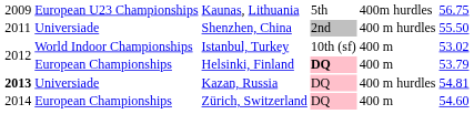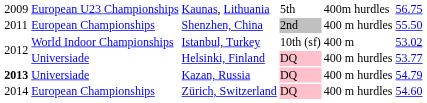Shenzhen, China | column 2: Universiade -> European Championships
Helsinki, Finland | column 2: European Championships -> Universiade
Helsinki, Finland | column 4: bold -> normal
Helsinki, Finland | column 5: 400 m -> 400 m hurdles
Helsinki, Finland | column 6: 53.79 -> 53.77
Kazan, Russia | column 6: 54.81 -> 54.79
Zürich, Switzerland | column 5: 400 m -> 400 m hurdles
